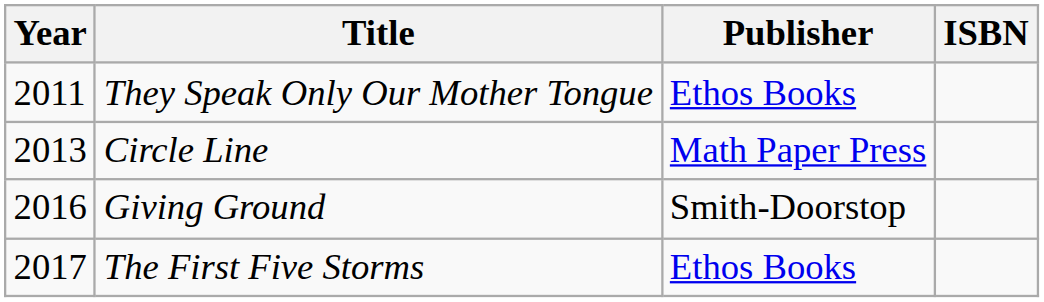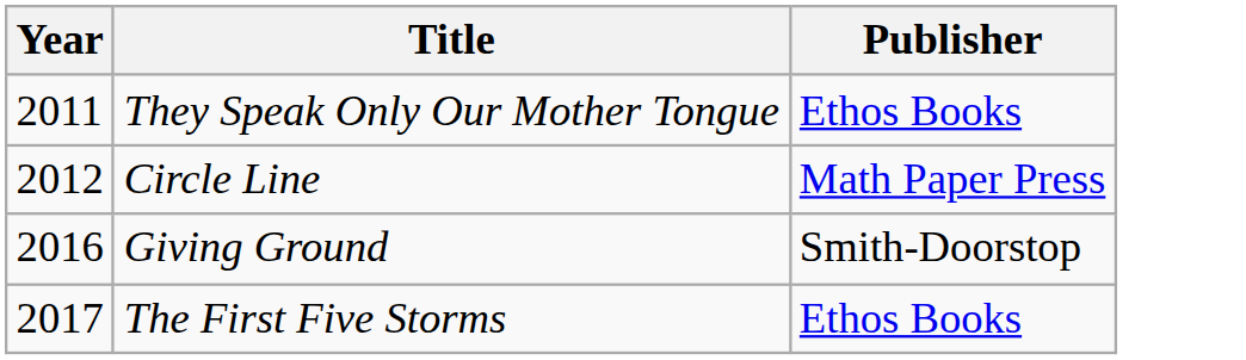- column: ISBN
Circle Line | Year: 2013 -> 2012
